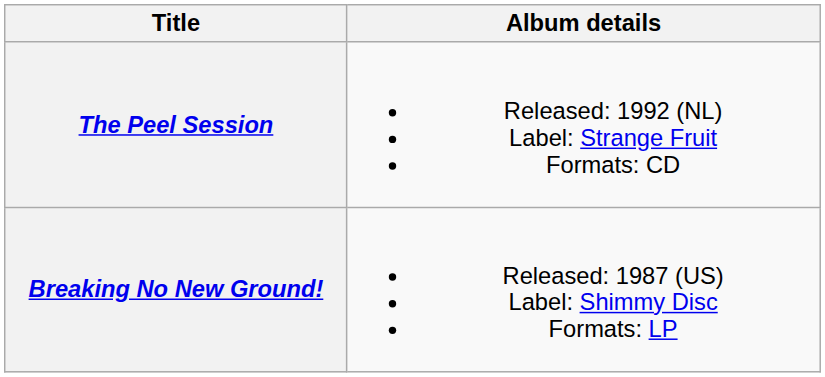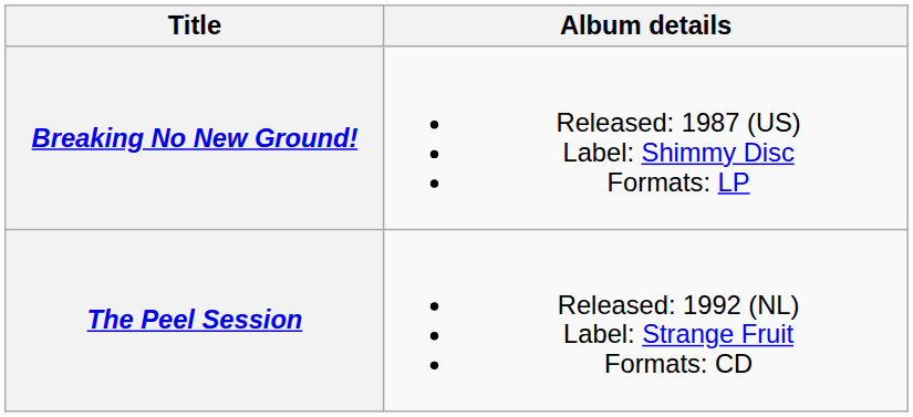rows swapped: Breaking No New Ground! <-> The Peel Session
